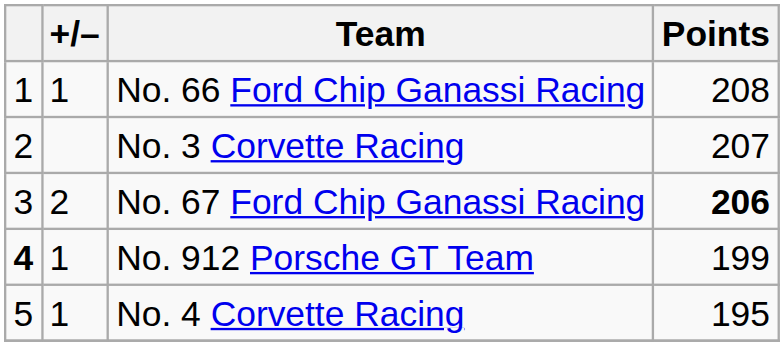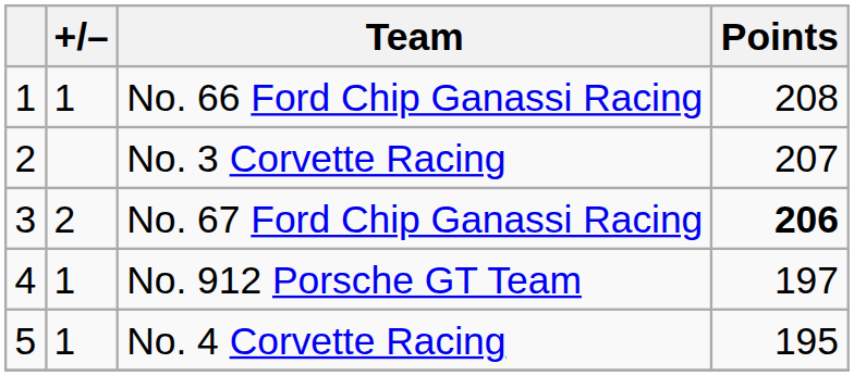No. 912 Porsche GT Team | column 1: bold -> normal
No. 912 Porsche GT Team | Points: 199 -> 197
